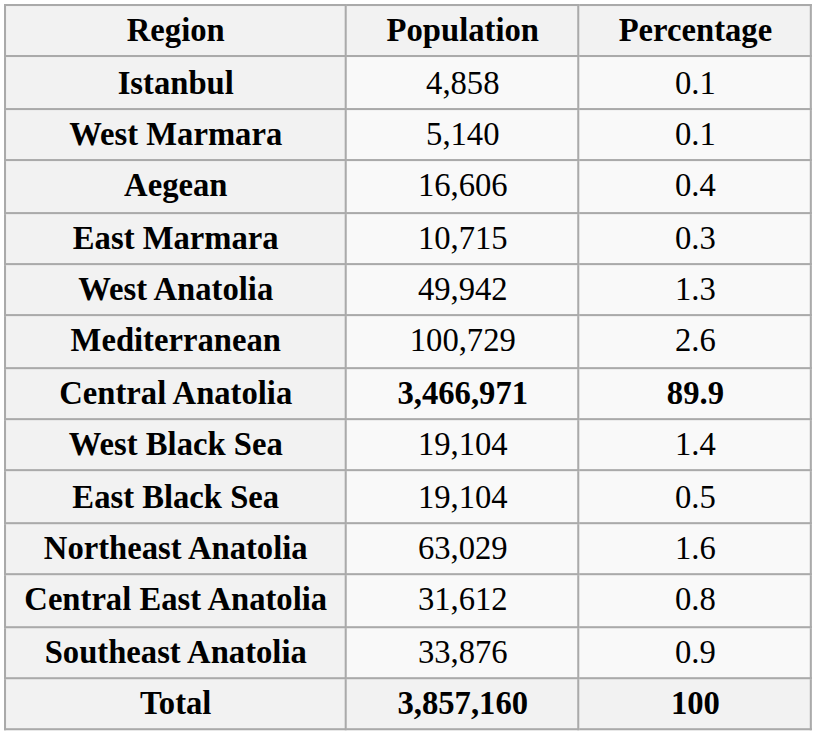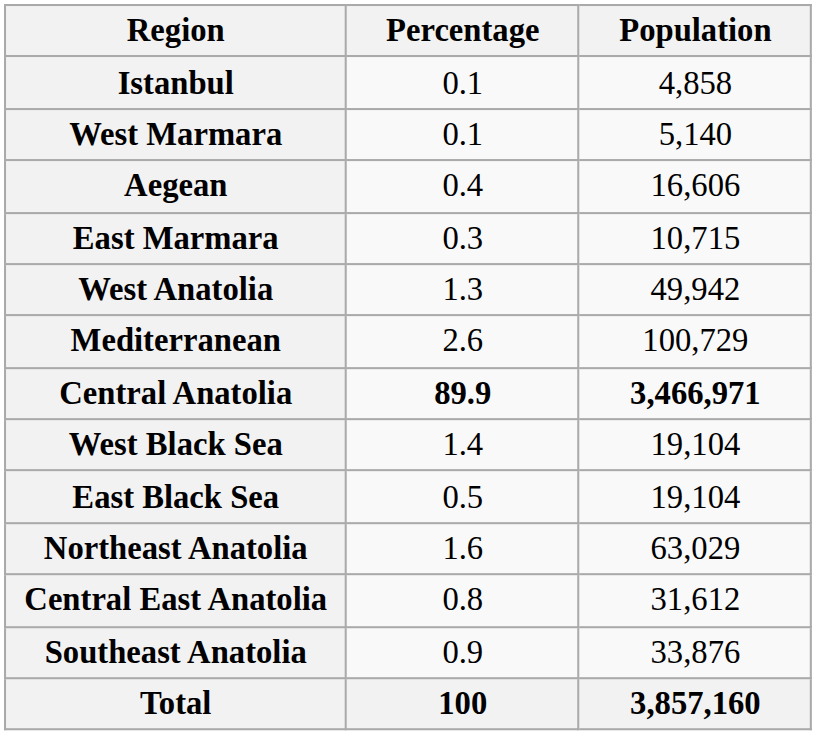columns swapped: Population <-> Percentage
